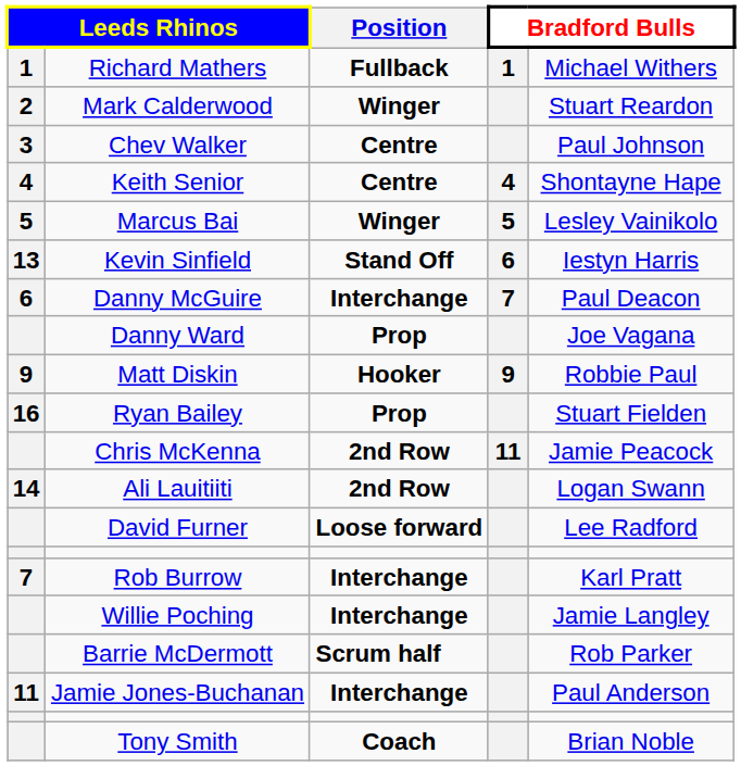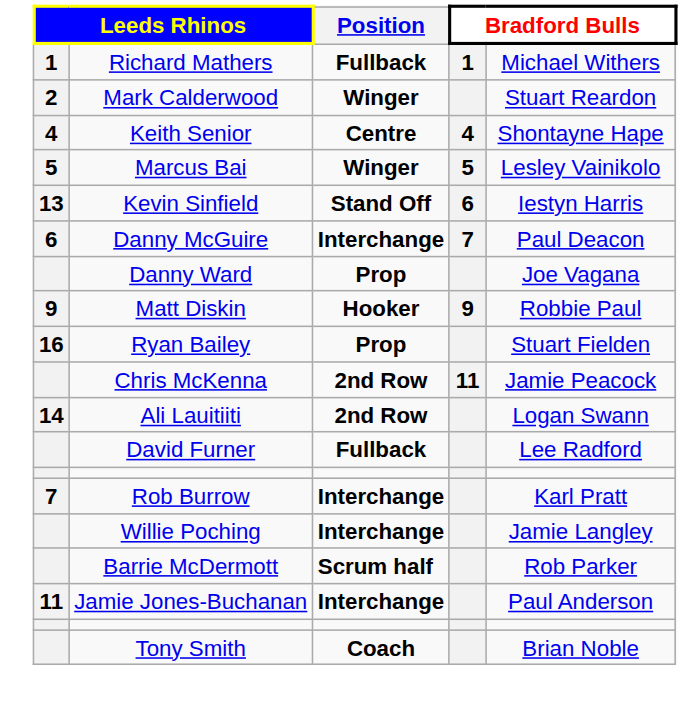- row: 3 | Chev Walker | Centre | Paul Johnson
David Furner | Position: Loose forward -> Fullback
